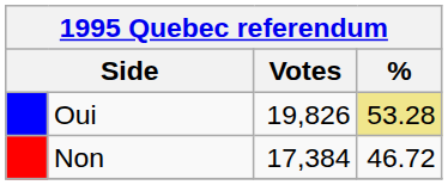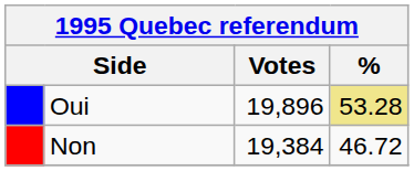Oui | Votes: 19,826 -> 19,896
Non | Votes: 17,384 -> 19,384
